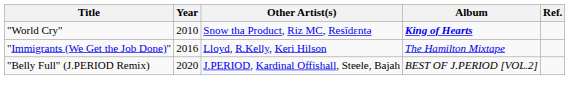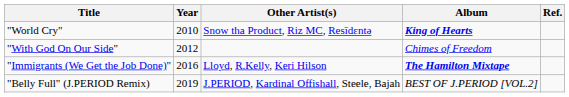+ row: "With God On Our Side" | 2012 | Chimes of Freedom
"Immigrants (We Get the Job Done)" | Album: normal -> bold
"Belly Full" (J.PERIOD Remix) | Year: 2020 -> 2019
